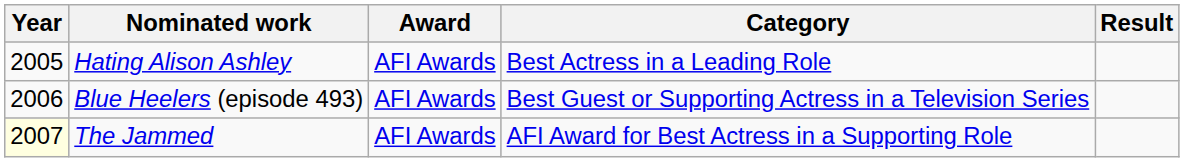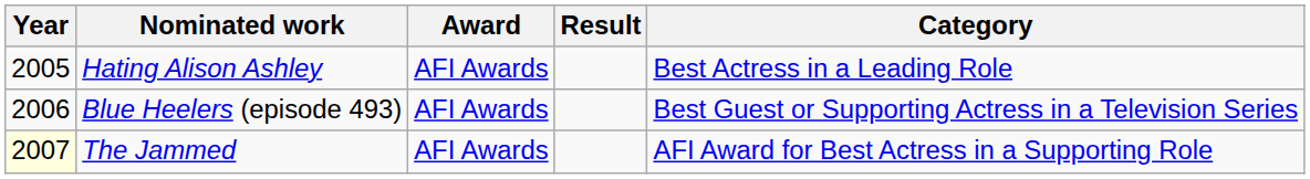columns swapped: Category <-> Result
